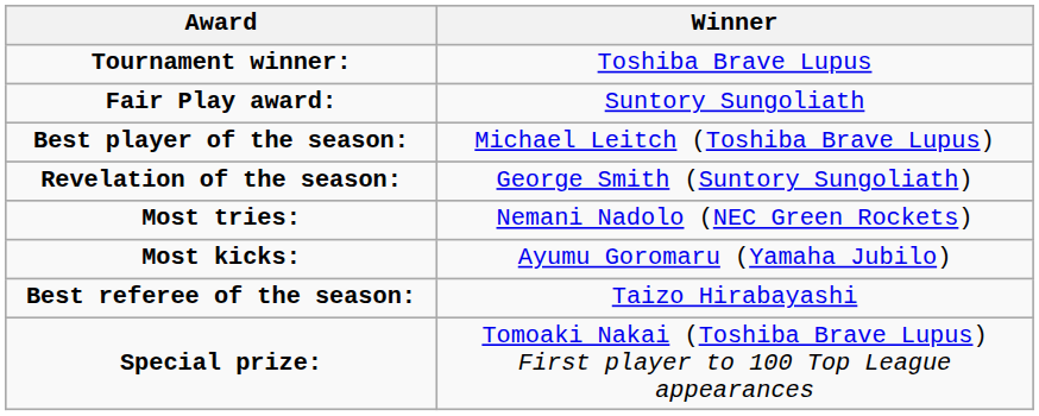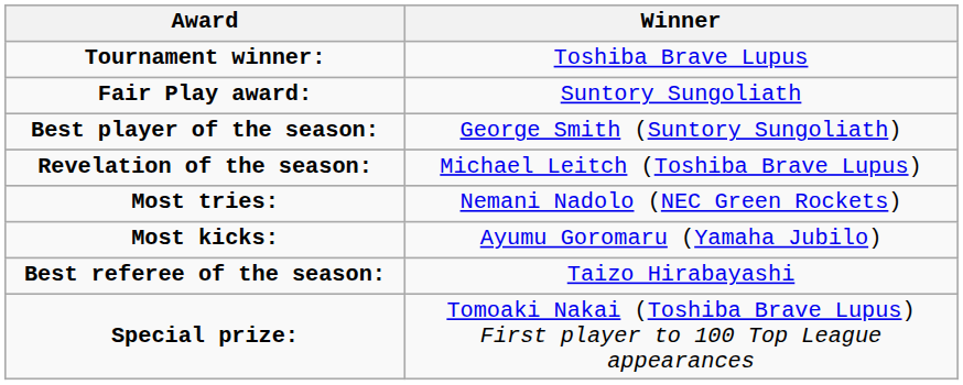Best player of the season: | Winner: Michael Leitch (Toshiba Brave Lupus) -> George Smith (Suntory Sungoliath)
Revelation of the season: | Winner: George Smith (Suntory Sungoliath) -> Michael Leitch (Toshiba Brave Lupus)
